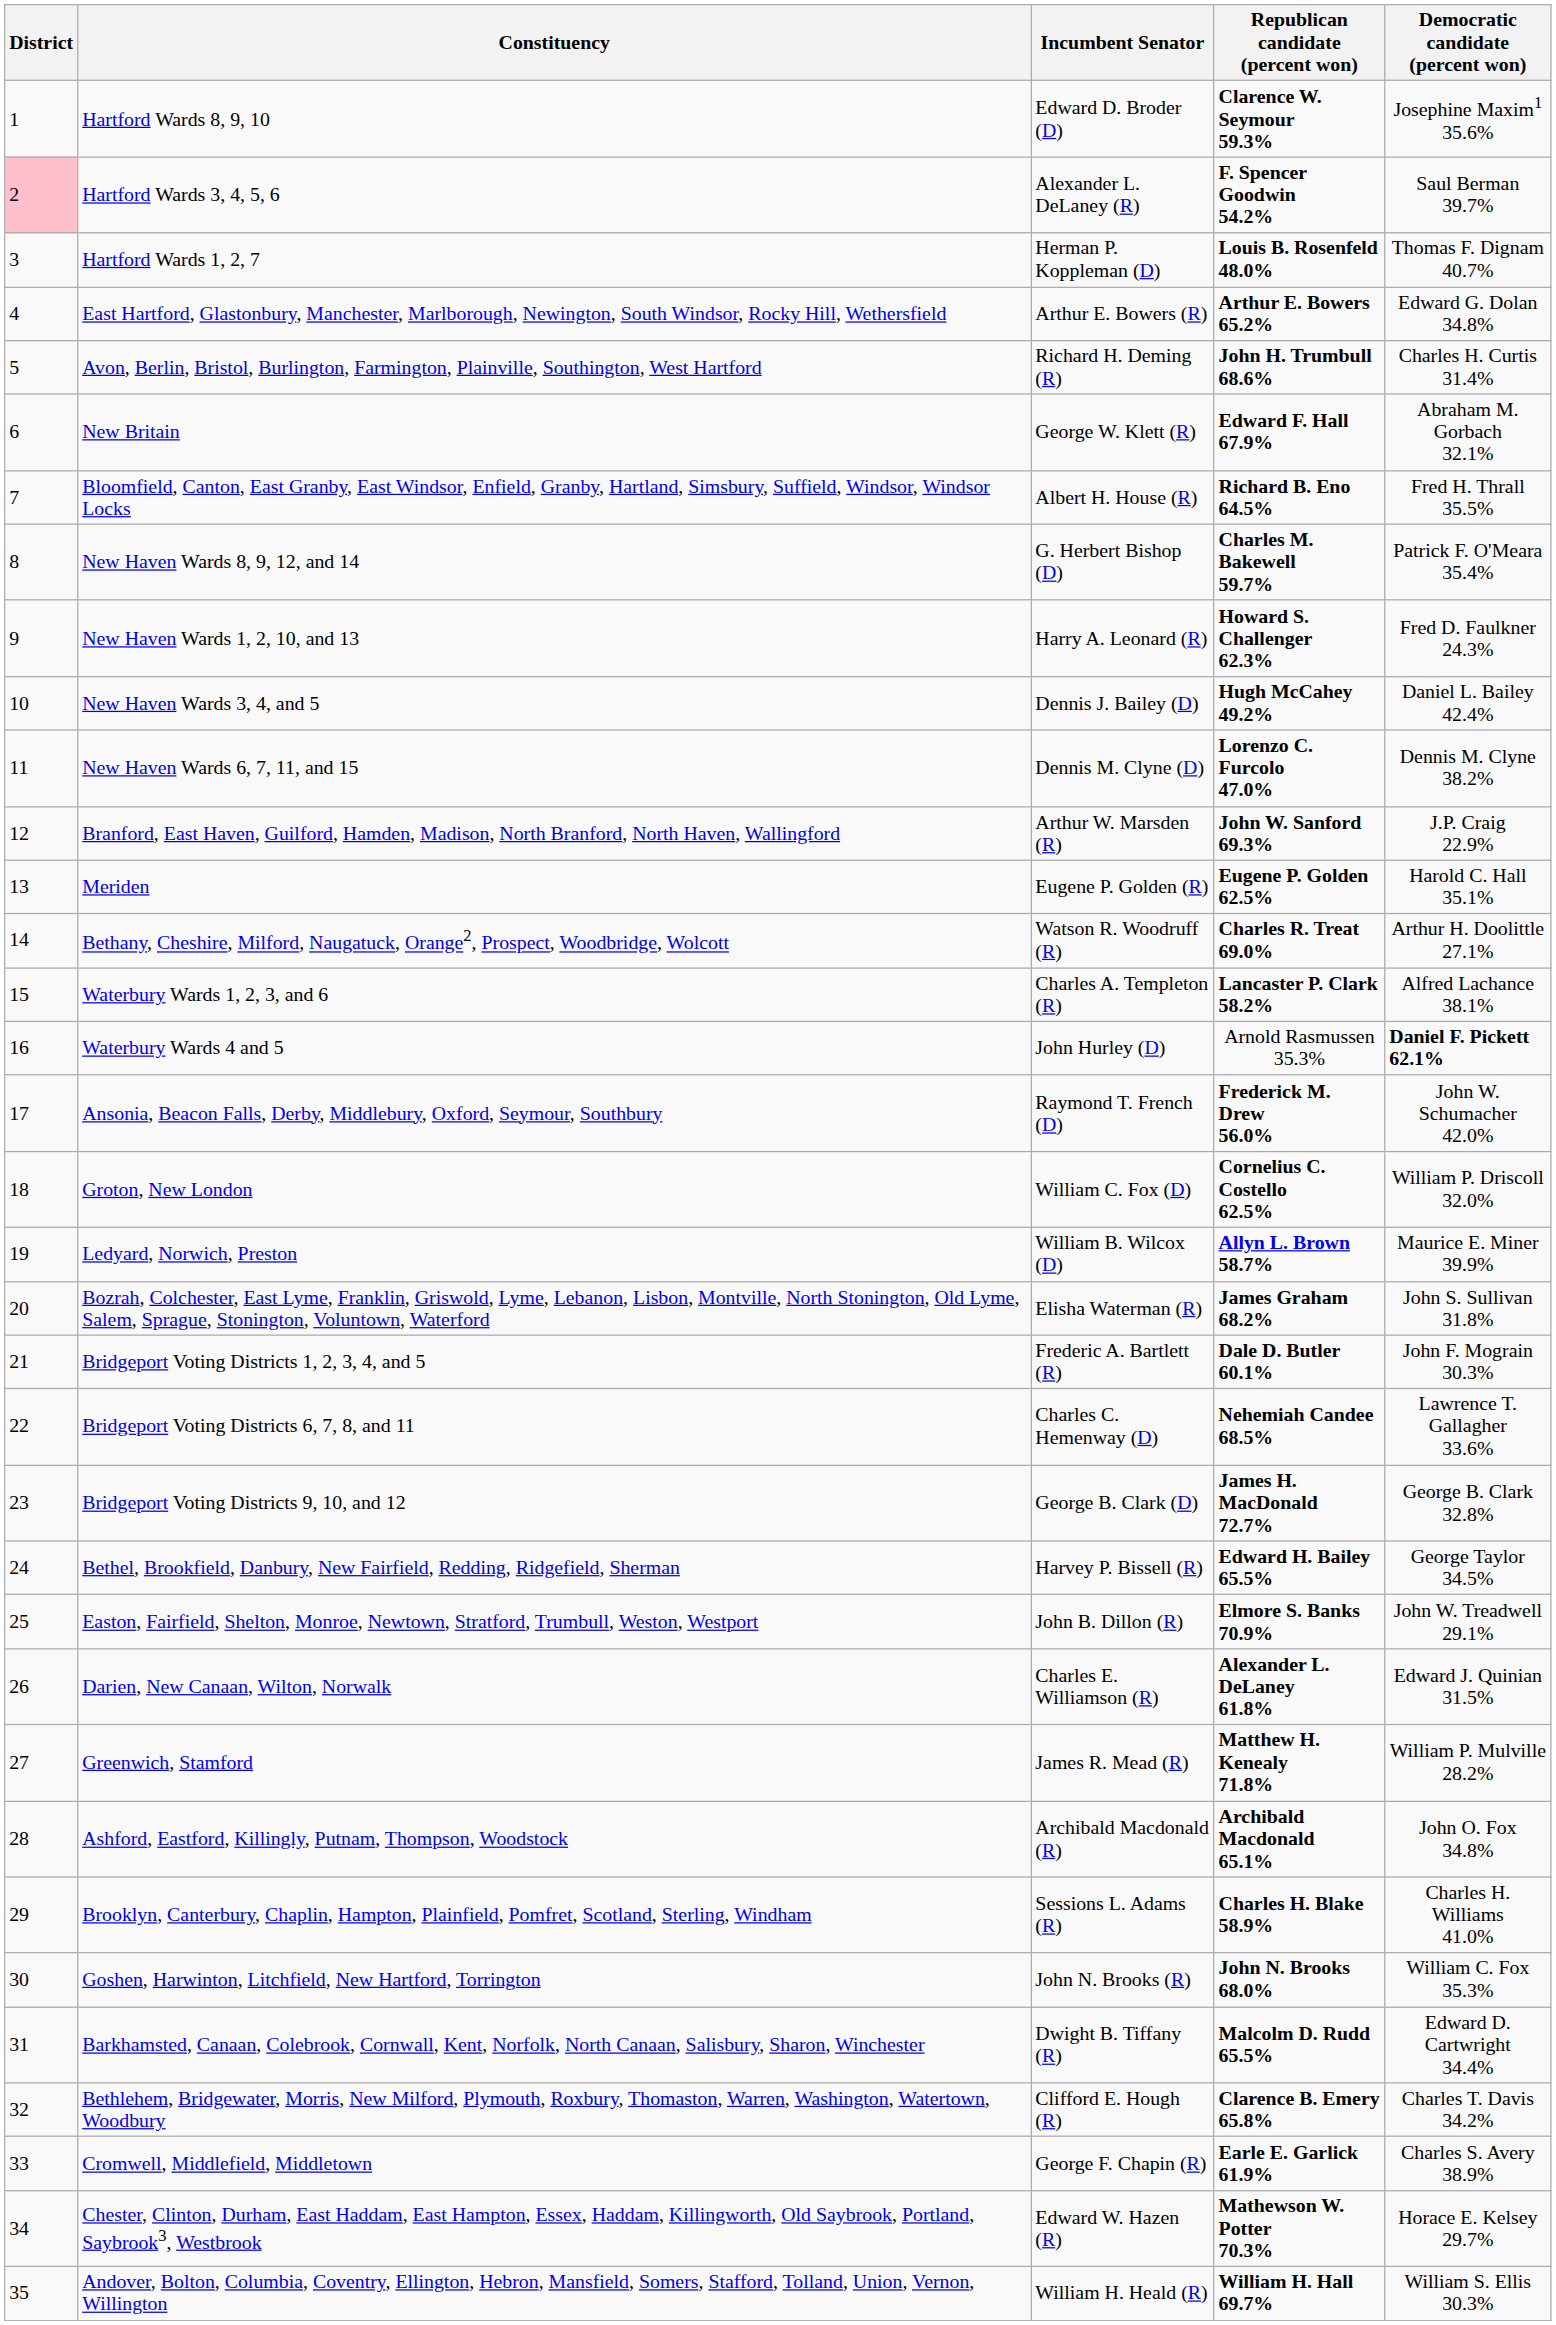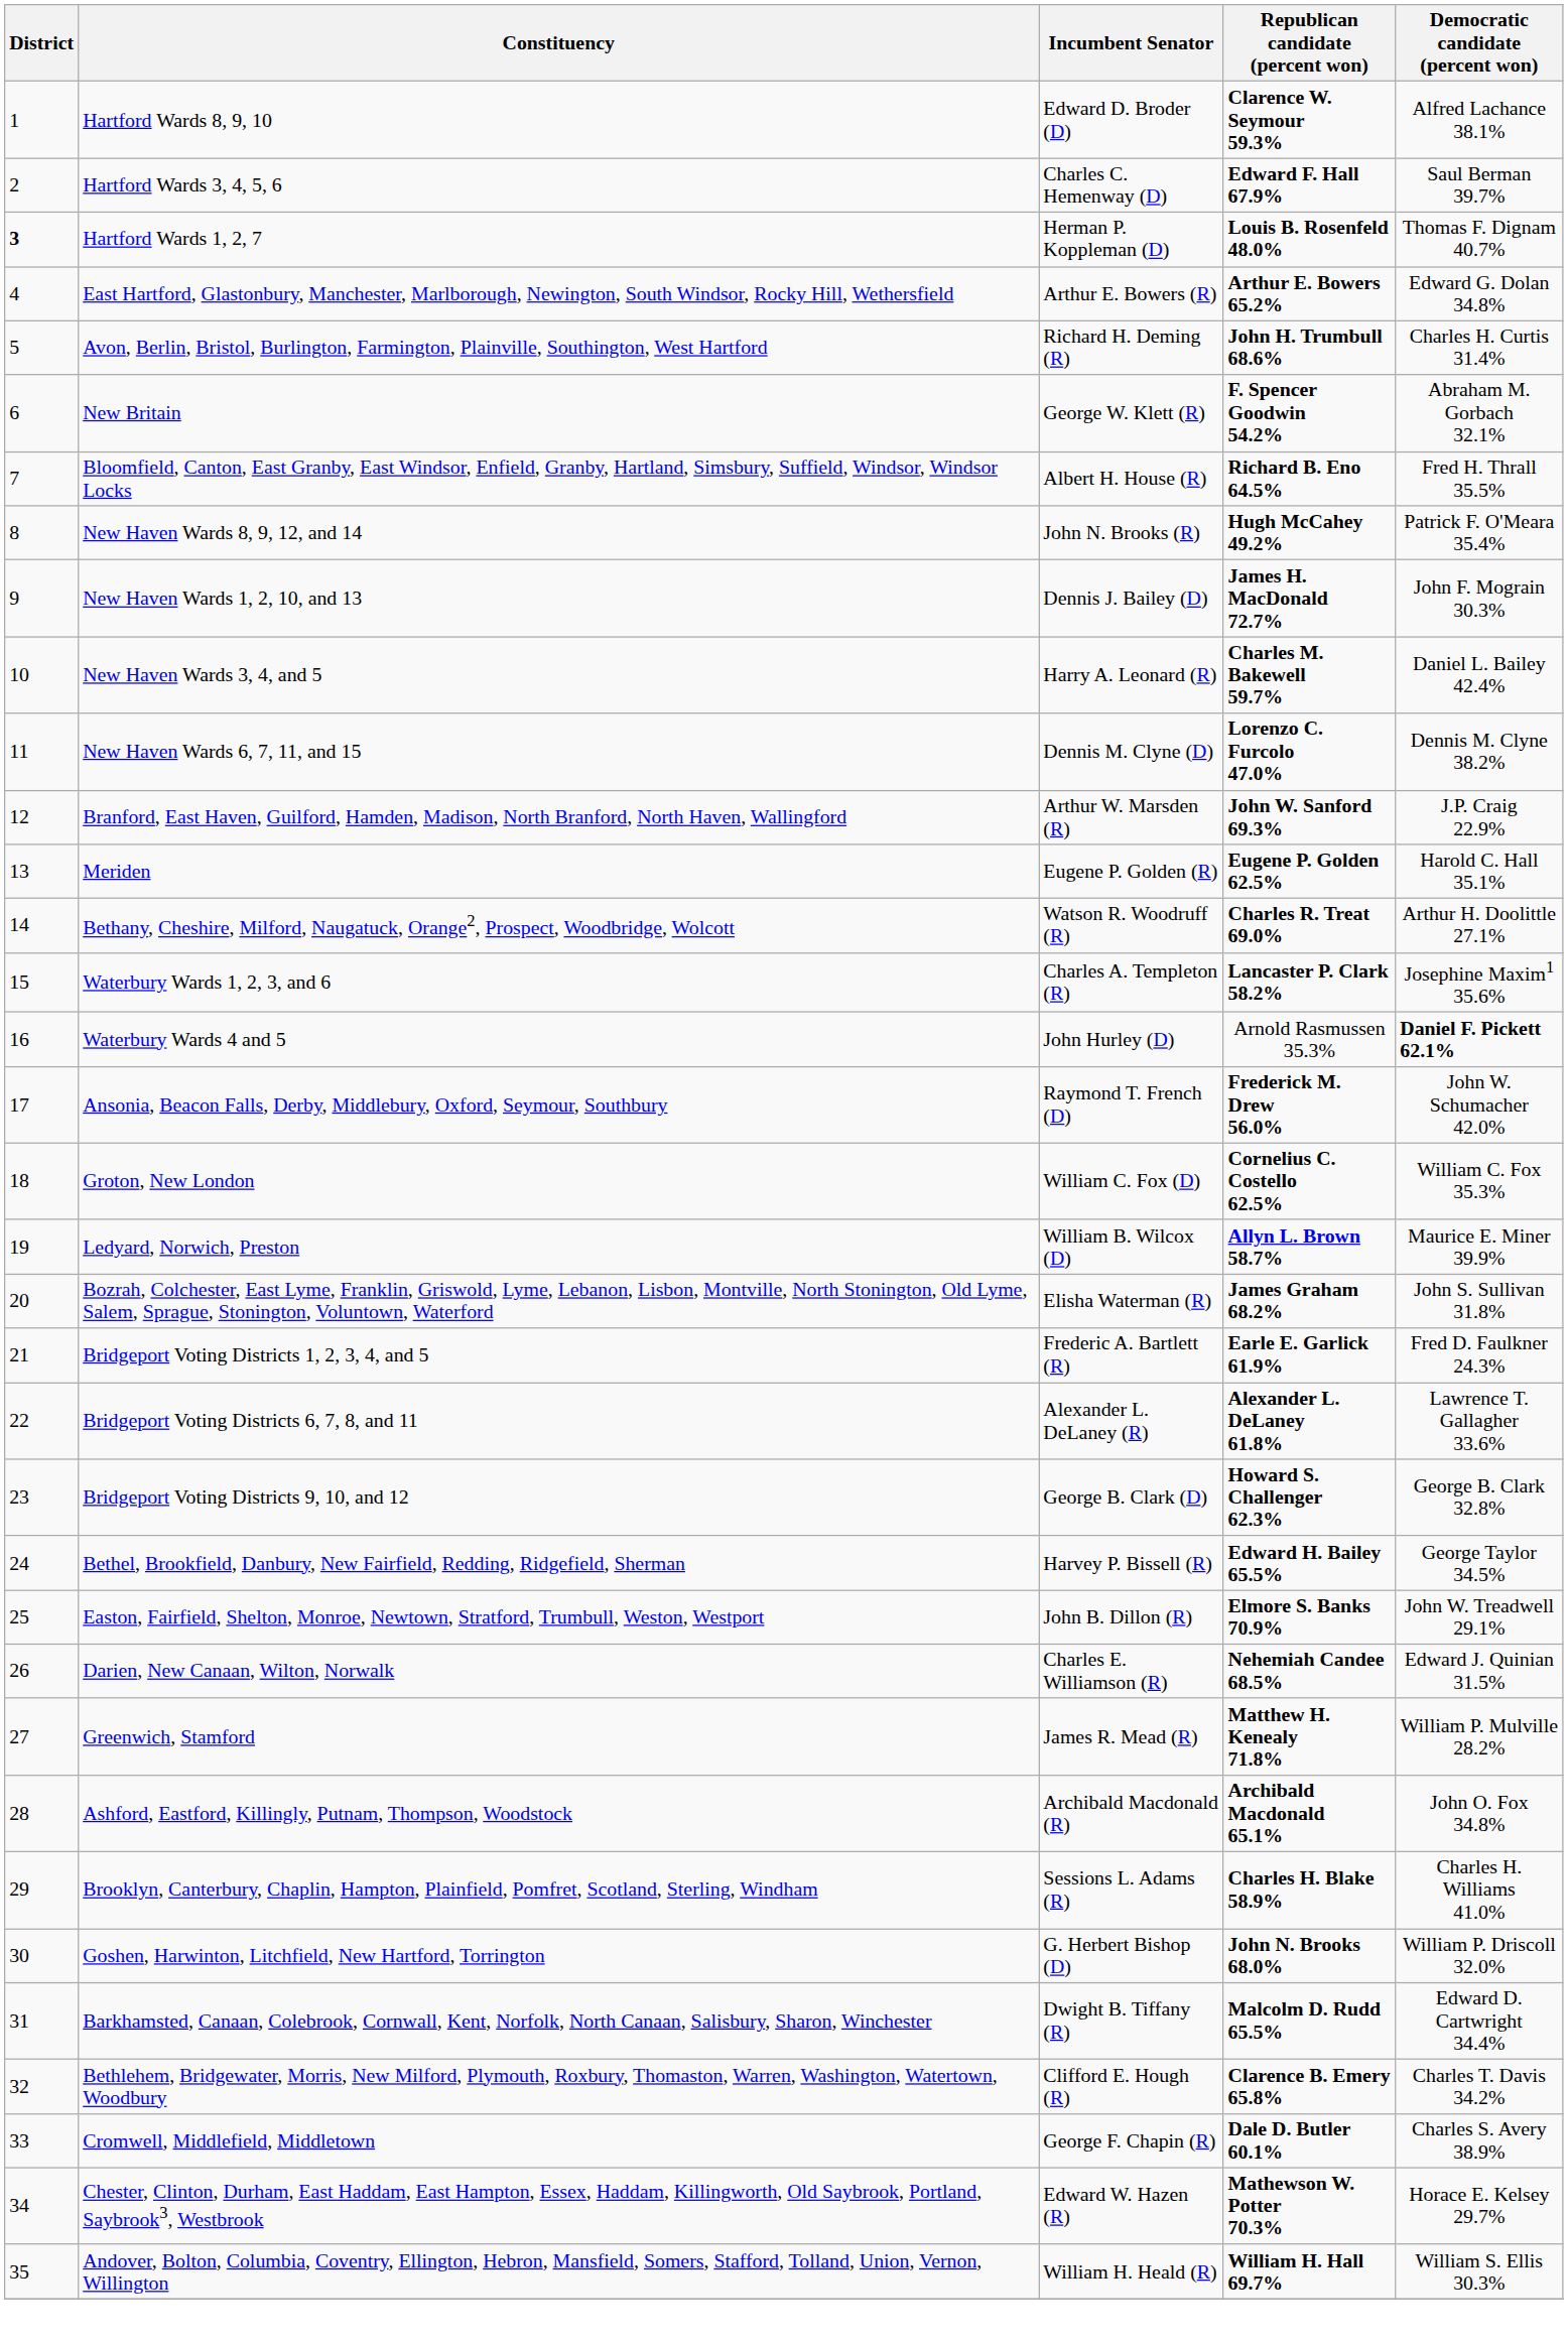Hartford Wards 8, 9, 10 | Democratic candidate (percent won): Josephine Maxim1 35.6% -> Alfred Lachance 38.1%
Hartford Wards 3, 4, 5, 6 | District: pink background -> no background
Hartford Wards 3, 4, 5, 6 | Incumbent Senator: Alexander L. DeLaney (R) -> Charles C. Hemenway (D)
Hartford Wards 3, 4, 5, 6 | Republican candidate (percent won): F. Spencer Goodwin 54.2% -> Edward F. Hall 67.9%
Hartford Wards 1, 2, 7 | District: normal -> bold
New Britain | Republican candidate (percent won): Edward F. Hall 67.9% -> F. Spencer Goodwin 54.2%
New Haven Wards 8, 9, 12, and 14 | Incumbent Senator: G. Herbert Bishop (D) -> John N. Brooks (R)
New Haven Wards 8, 9, 12, and 14 | Republican candidate (percent won): Charles M. Bakewell 59.7% -> Hugh McCahey 49.2%
New Haven Wards 1, 2, 10, and 13 | Incumbent Senator: Harry A. Leonard (R) -> Dennis J. Bailey (D)
New Haven Wards 1, 2, 10, and 13 | Republican candidate (percent won): Howard S. Challenger 62.3% -> James H. MacDonald 72.7%
New Haven Wards 1, 2, 10, and 13 | Democratic candidate (percent won): Fred D. Faulkner 24.3% -> John F. Mograin 30.3%
New Haven Wards 3, 4, and 5 | Incumbent Senator: Dennis J. Bailey (D) -> Harry A. Leonard (R)
New Haven Wards 3, 4, and 5 | Republican candidate (percent won): Hugh McCahey 49.2% -> Charles M. Bakewell 59.7%
Waterbury Wards 1, 2, 3, and 6 | Democratic candidate (percent won): Alfred Lachance 38.1% -> Josephine Maxim1 35.6%
Groton, New London | Democratic candidate (percent won): William P. Driscoll 32.0% -> William C. Fox 35.3%
Bridgeport Voting Districts 1, 2, 3, 4, and 5 | Republican candidate (percent won): Dale D. Butler 60.1% -> Earle E. Garlick 61.9%
Bridgeport Voting Districts 1, 2, 3, 4, and 5 | Democratic candidate (percent won): John F. Mograin 30.3% -> Fred D. Faulkner 24.3%
Bridgeport Voting Districts 6, 7, 8, and 11 | Incumbent Senator: Charles C. Hemenway (D) -> Alexander L. DeLaney (R)
Bridgeport Voting Districts 6, 7, 8, and 11 | Republican candidate (percent won): Nehemiah Candee 68.5% -> Alexander L. DeLaney 61.8%
Bridgeport Voting Districts 9, 10, and 12 | Republican candidate (percent won): James H. MacDonald 72.7% -> Howard S. Challenger 62.3%
Darien, New Canaan, Wilton, Norwalk | Republican candidate (percent won): Alexander L. DeLaney 61.8% -> Nehemiah Candee 68.5%
Goshen, Harwinton, Litchfield, New Hartford, Torrington | Incumbent Senator: John N. Brooks (R) -> G. Herbert Bishop (D)
Goshen, Harwinton, Litchfield, New Hartford, Torrington | Democratic candidate (percent won): William C. Fox 35.3% -> William P. Driscoll 32.0%
Cromwell, Middlefield, Middletown | Republican candidate (percent won): Earle E. Garlick 61.9% -> Dale D. Butler 60.1%
